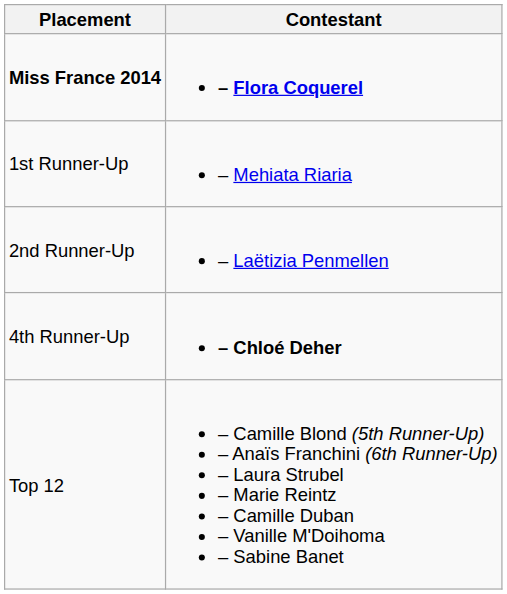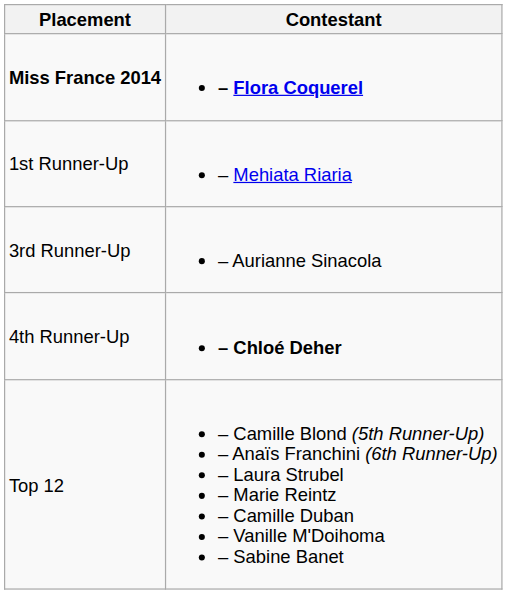- row: 2nd Runner-Up | – Laëtizia Penmellen
+ row: 3rd Runner-Up | – Aurianne Sinacola
